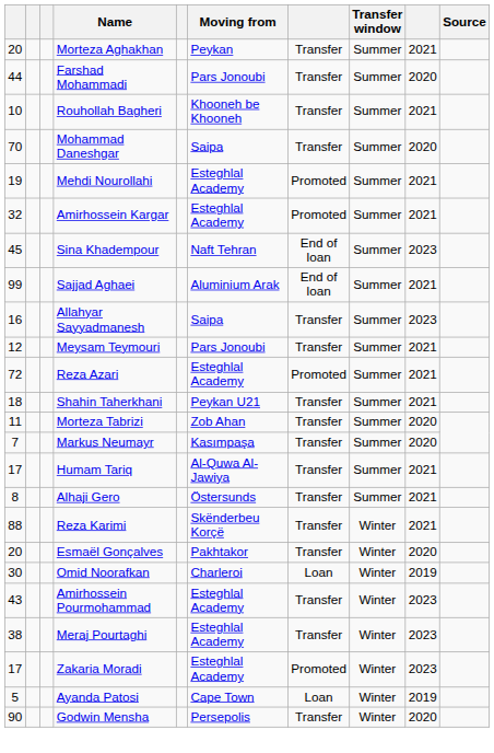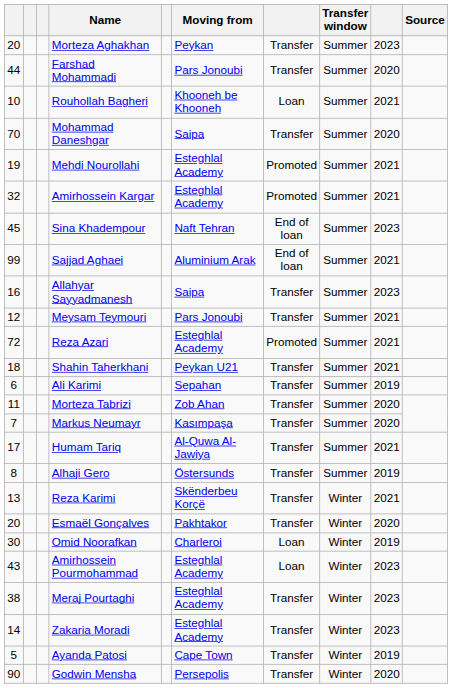Morteza Aghakhan | column 9: 2021 -> 2023
Rouhollah Bagheri | column 7: Transfer -> Loan
+ row: 6 | Ali Karimi | Sepahan | Transfer | Summer | 2019
Alhaji Gero | column 9: 2021 -> 2019
Reza Karimi | column 1: 88 -> 13
Amirhossein Pourmohammad | column 7: Transfer -> Loan
Zakaria Moradi | column 1: 17 -> 14
Zakaria Moradi | column 7: Promoted -> Transfer
Ayanda Patosi | column 7: Loan -> Transfer
